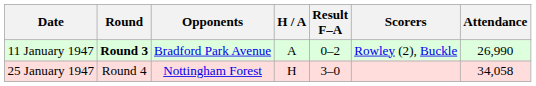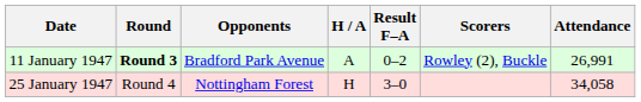11 January 1947 | Attendance: 26,990 -> 26,991
